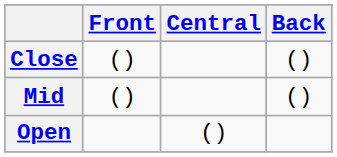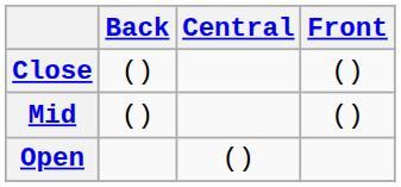columns swapped: Front <-> Back
